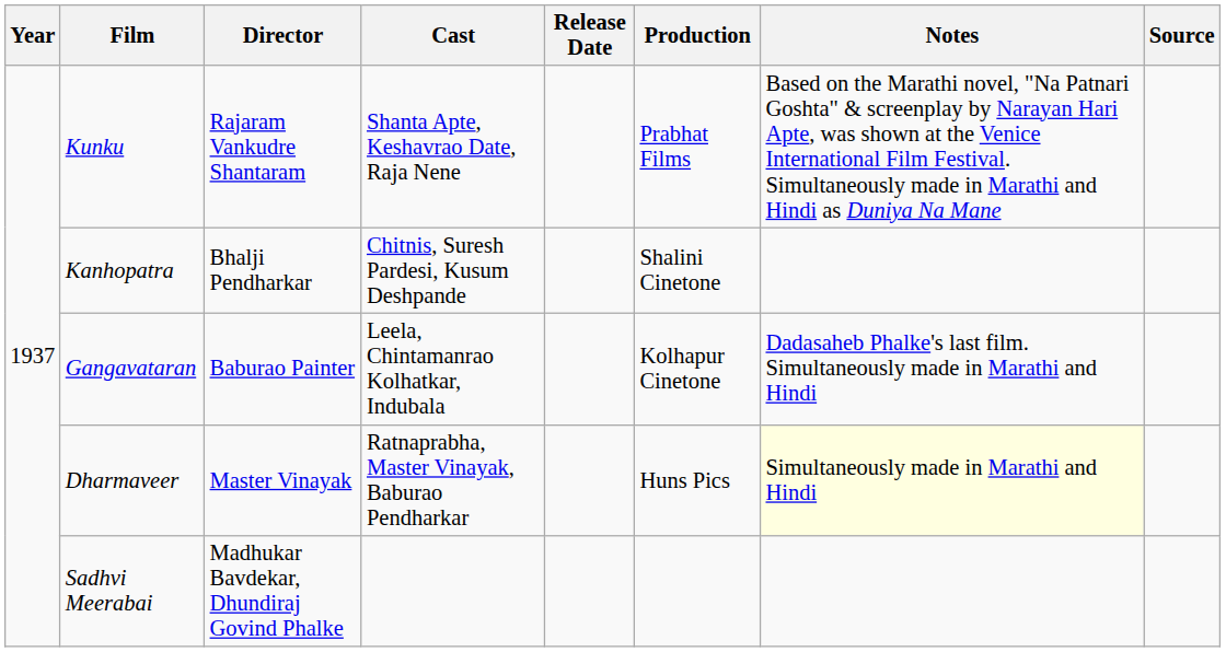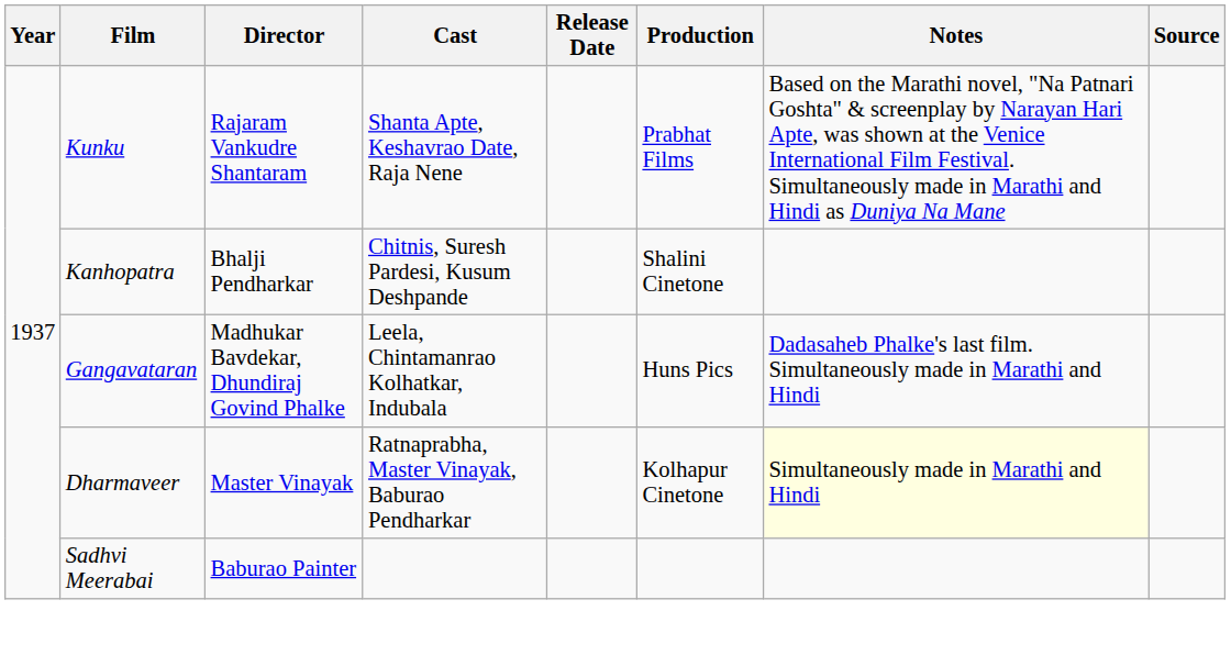Gangavataran | Director: Baburao Painter -> Madhukar Bavdekar, Dhundiraj Govind Phalke
Gangavataran | Production: Kolhapur Cinetone -> Huns Pics
Dharmaveer | Production: Huns Pics -> Kolhapur Cinetone
Sadhvi Meerabai | Director: Madhukar Bavdekar, Dhundiraj Govind Phalke -> Baburao Painter
